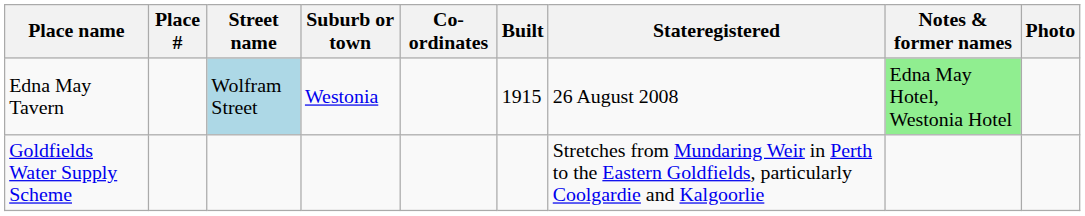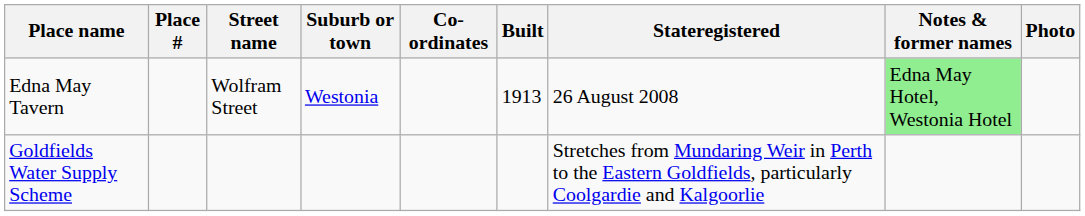Edna May Tavern | Street name: lightblue background -> no background
Edna May Tavern | Built: 1915 -> 1913
